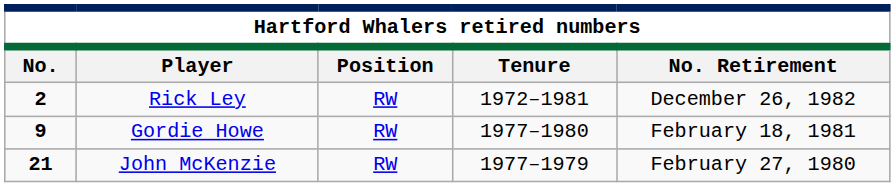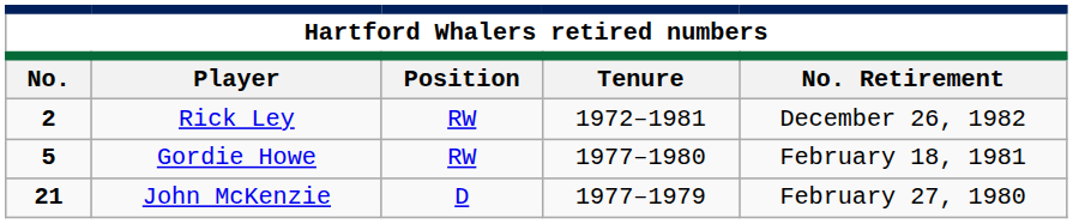Gordie Howe | No.: 9 -> 5
John McKenzie | Position: RW -> D
